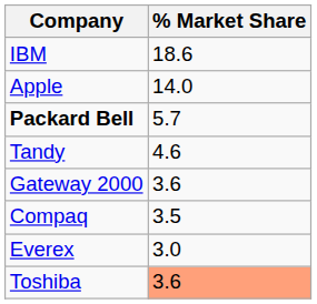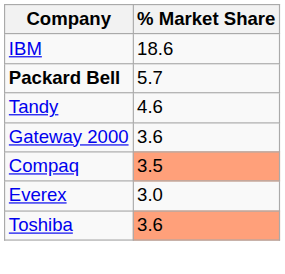- row: Apple | 14.0
Compaq | % Market Share: no background -> lightsalmon background
